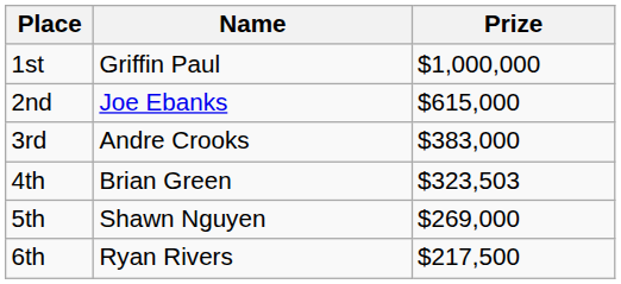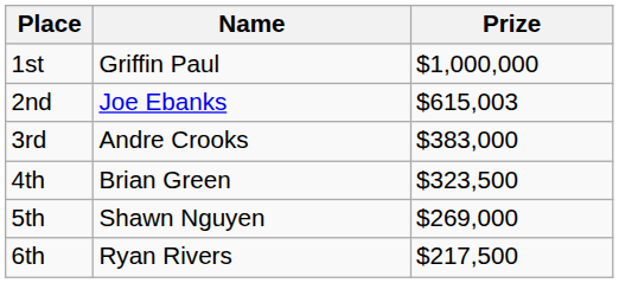2nd | Prize: $615,000 -> $615,003
4th | Prize: $323,503 -> $323,500
